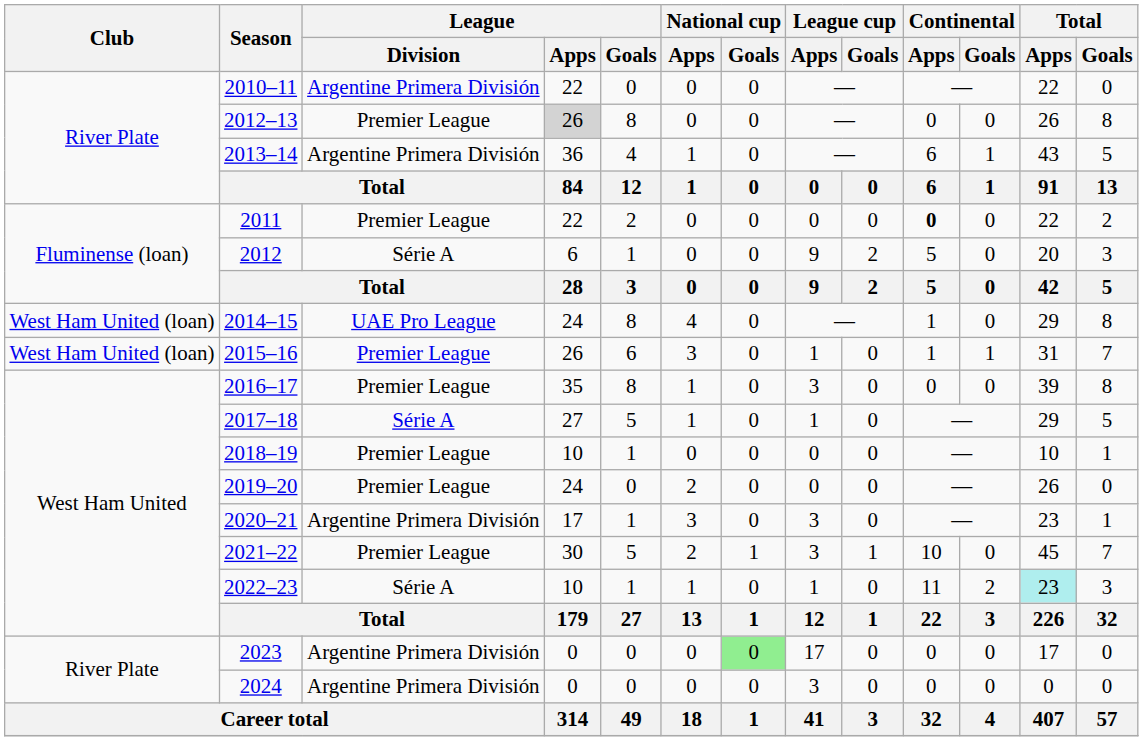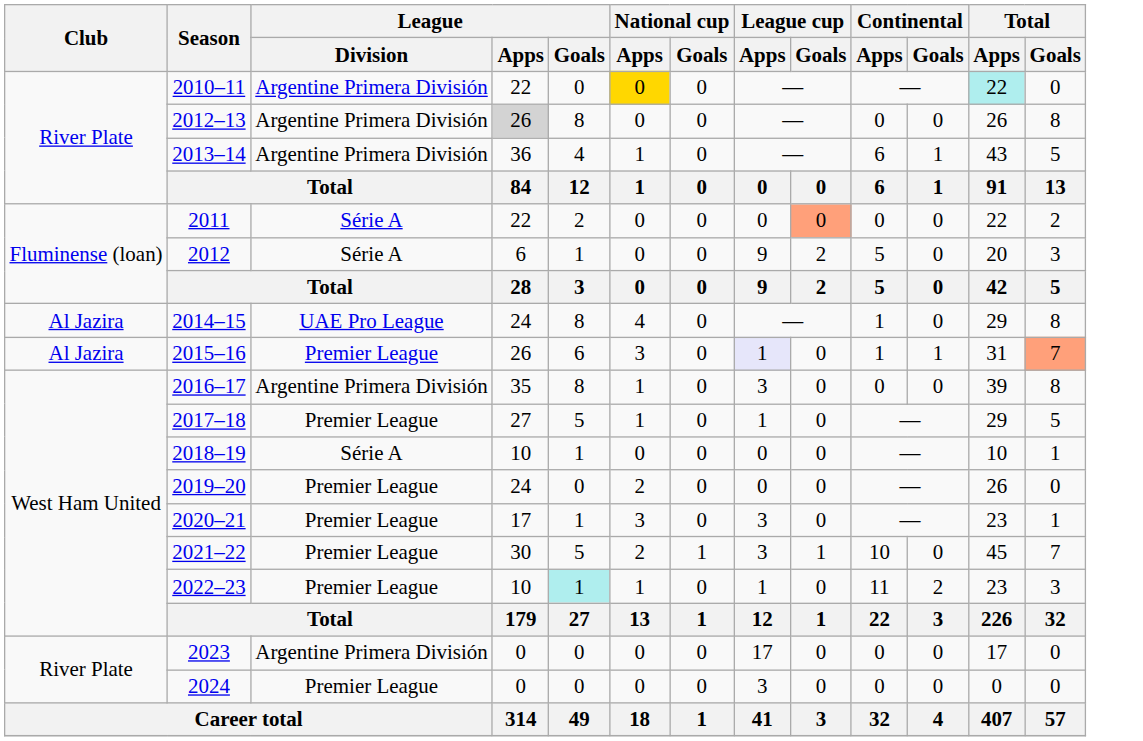2010–11 | National cup / Apps: no background -> gold background
2010–11 | Total / Apps: no background -> paleturquoise background
2012–13 | League / Division: Premier League -> Argentine Primera División
2011 | League / Division: Premier League -> Série A
2011 | League cup / Goals: no background -> lightsalmon background
2011 | Continental / Apps: bold -> normal
2014–15 | Club: West Ham United (loan) -> Al Jazira
2015–16 | Club: West Ham United (loan) -> Al Jazira
2015–16 | League cup / Apps: no background -> lavender background
2015–16 | Total / Goals: no background -> lightsalmon background
2016–17 | League / Division: Premier League -> Argentine Primera División
2017–18 | League / Division: Série A -> Premier League
2018–19 | League / Division: Premier League -> Série A
2020–21 | League / Division: Argentine Primera División -> Premier League
2022–23 | League / Division: Série A -> Premier League
2022–23 | League / Goals: no background -> paleturquoise background
2022–23 | Total / Apps: paleturquoise background -> no background
2023 | National cup / Goals: lightgreen background -> no background
2024 | League / Division: Argentine Primera División -> Premier League
